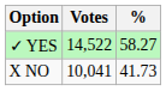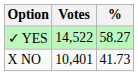X NO | Votes: 10,041 -> 10,401
